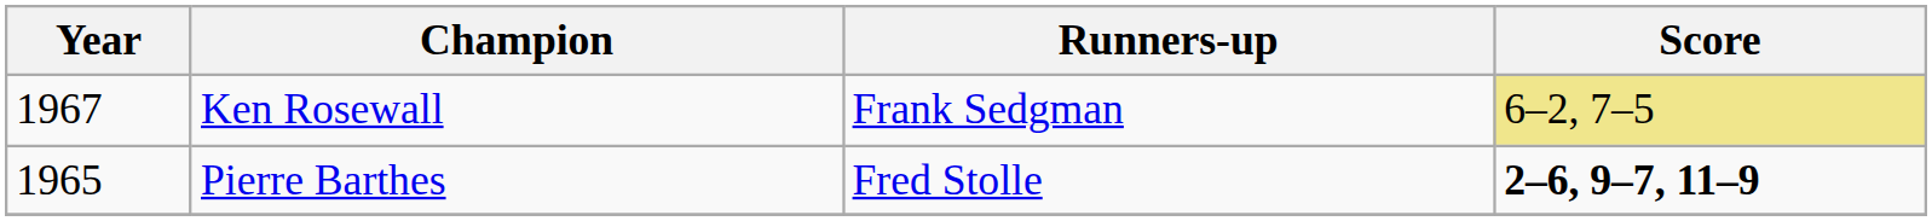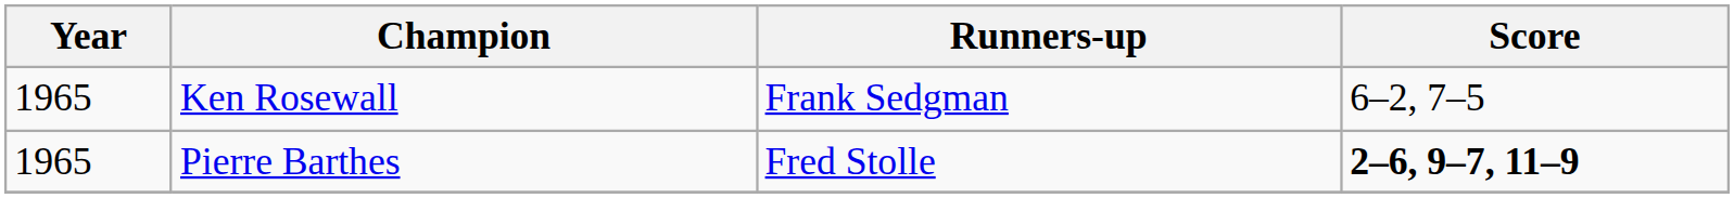Ken Rosewall | Year: 1967 -> 1965
Ken Rosewall | Score: khaki background -> no background
